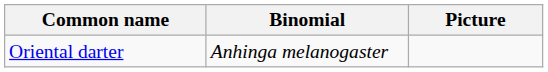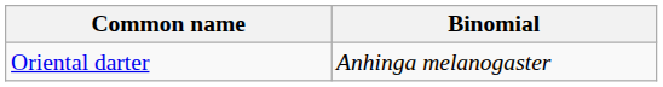- column: Picture
